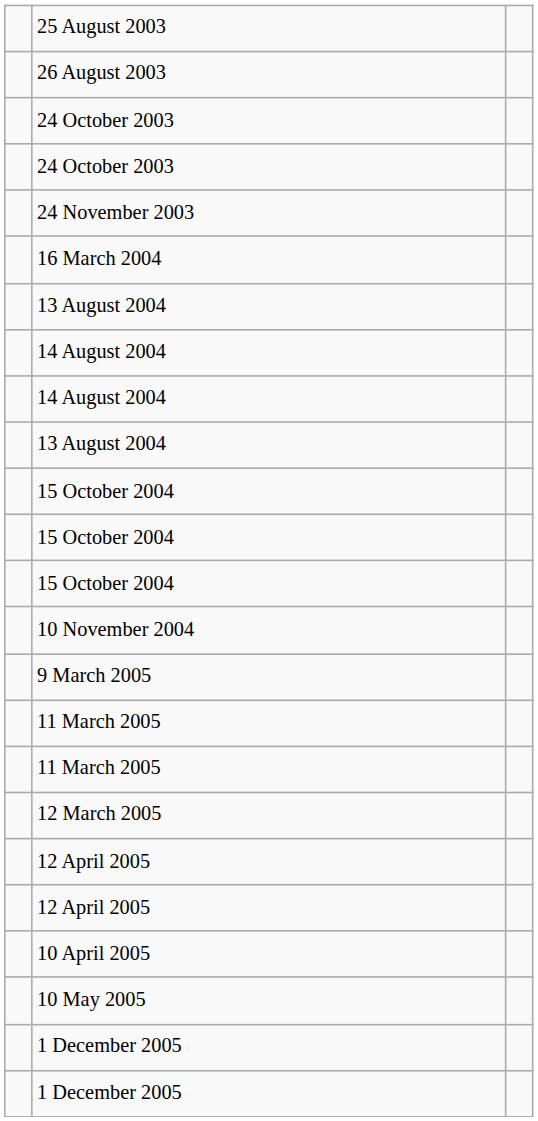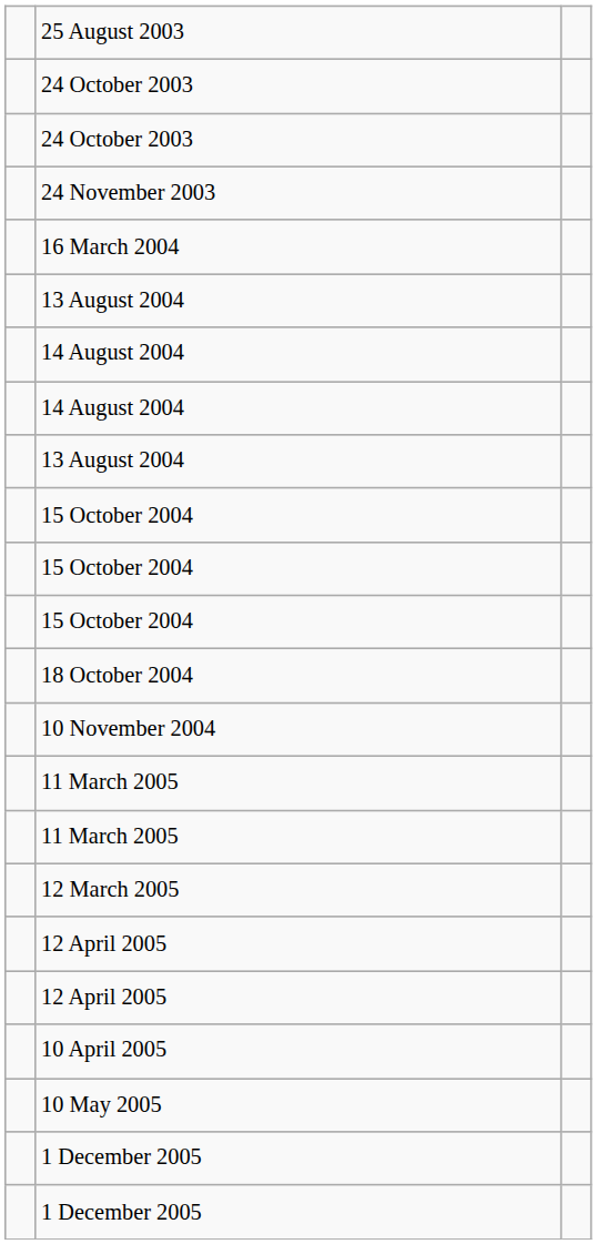- row: 26 August 2003
+ row: 18 October 2004
- row: 9 March 2005
